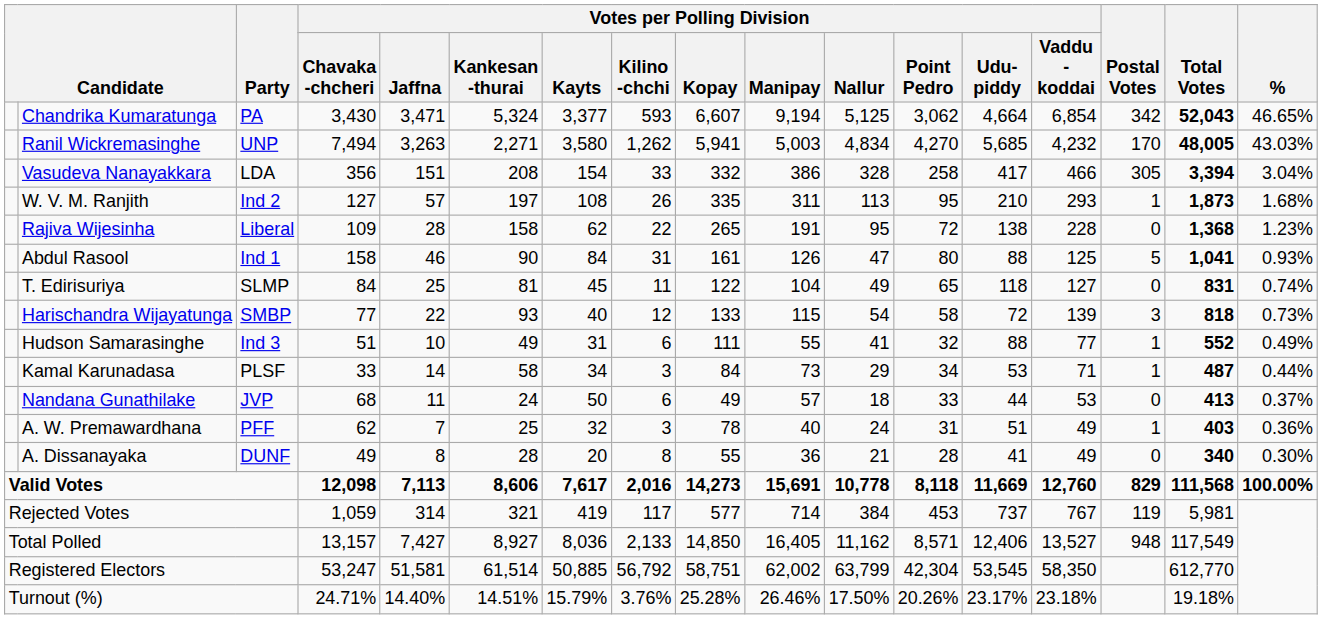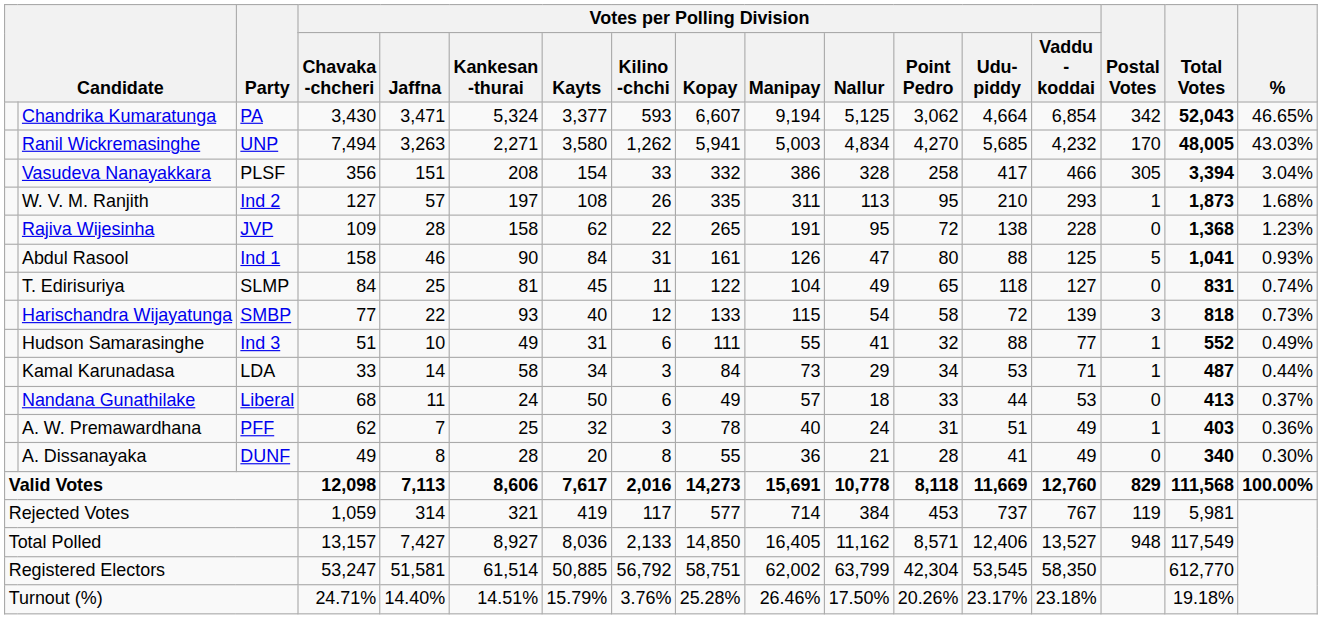Vasudeva Nanayakkara | Party: LDA -> PLSF
Rajiva Wijesinha | Party: Liberal -> JVP
Kamal Karunadasa | Party: PLSF -> LDA
Nandana Gunathilake | Party: JVP -> Liberal
